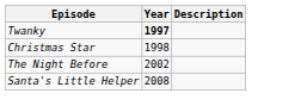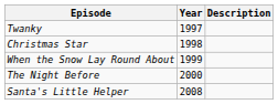Twanky | Year: bold -> normal
+ row: When the Snow Lay Round About | 1999
The Night Before | Year: 2002 -> 2000
